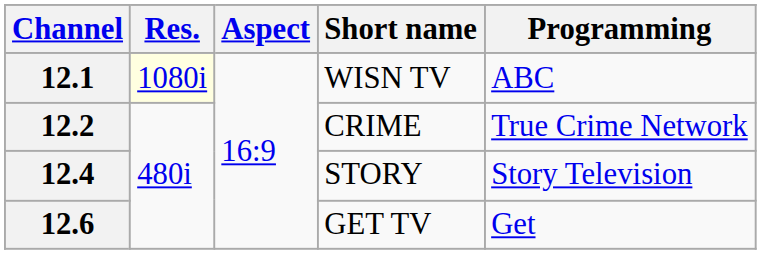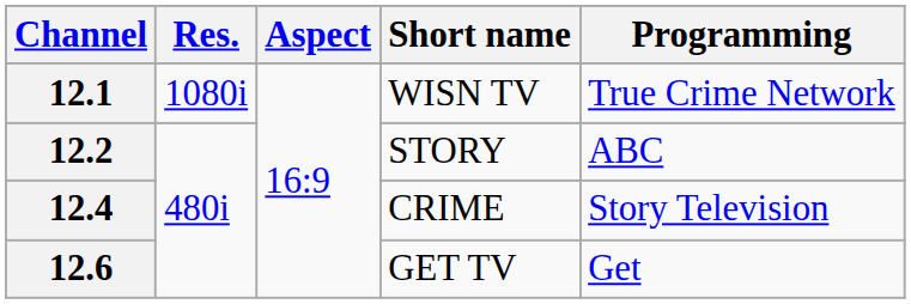12.1 | Res.: lightyellow background -> no background
12.1 | Programming: ABC -> True Crime Network
12.2 | Short name: CRIME -> STORY
12.2 | Programming: True Crime Network -> ABC
12.4 | Short name: STORY -> CRIME
